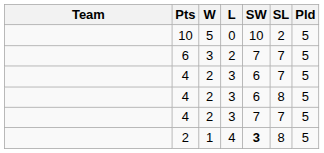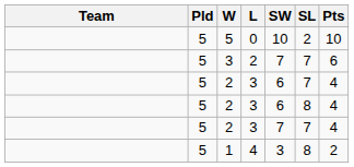columns swapped: Pld <-> Pts
1 | SW: bold -> normal
